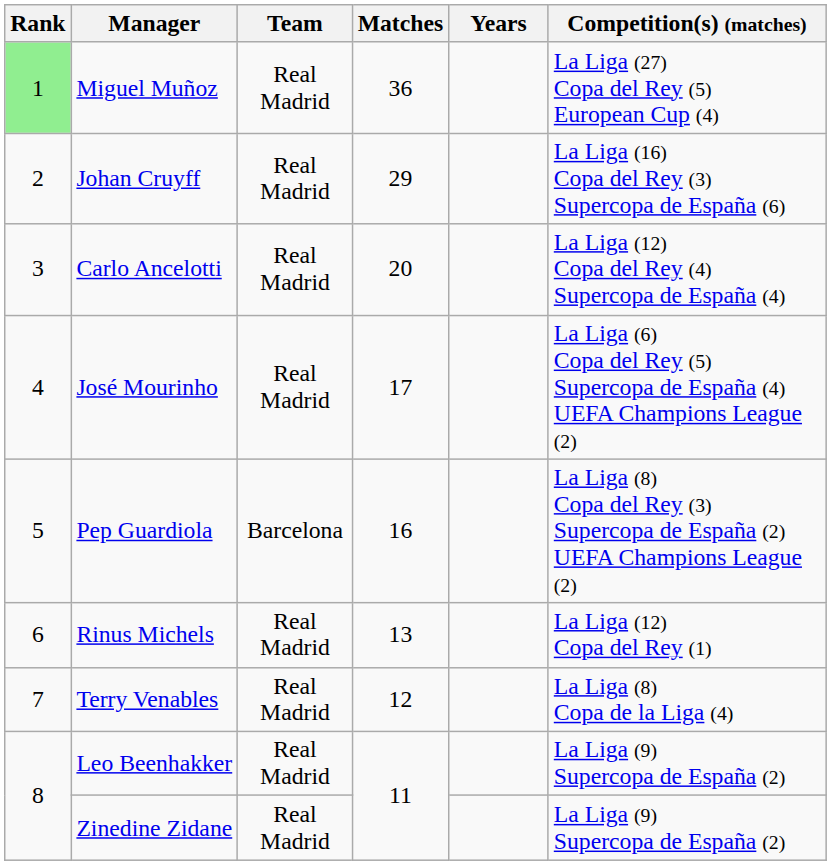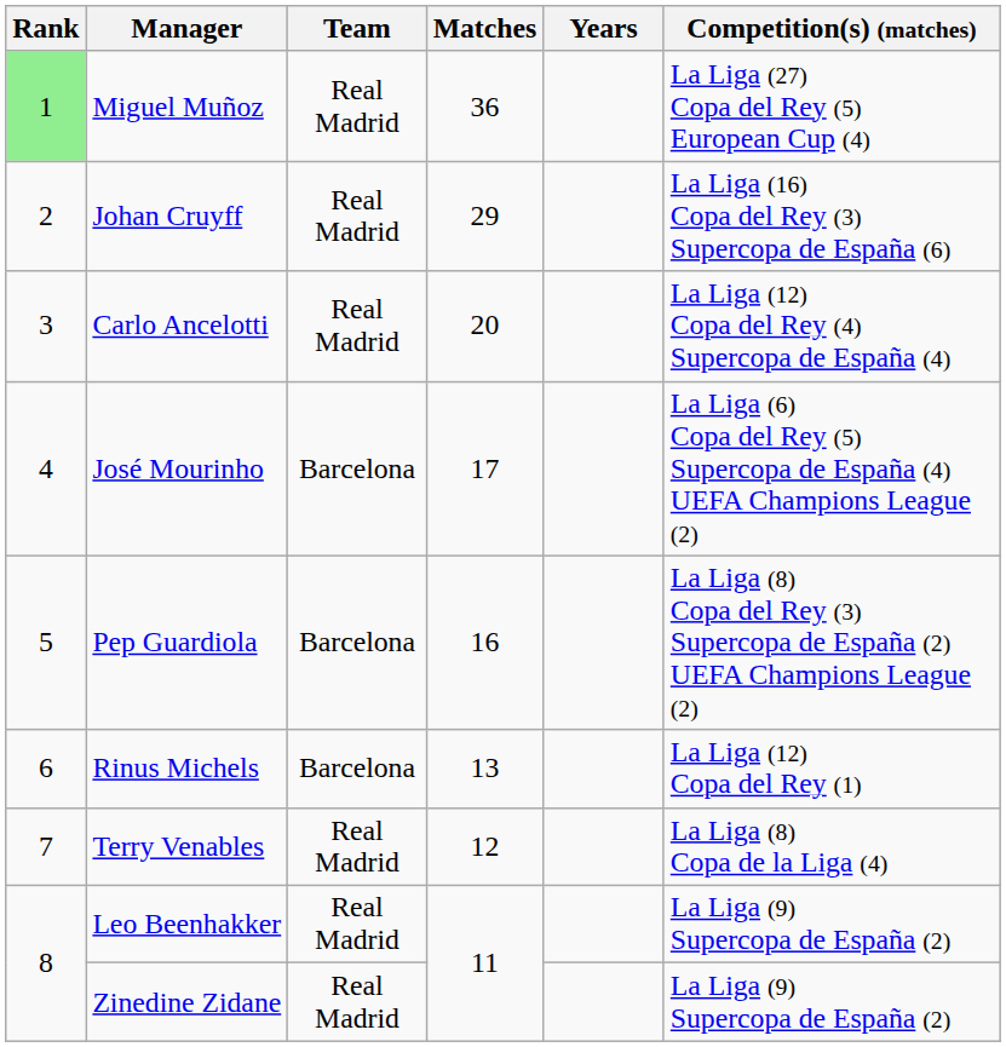José Mourinho | Team: Real Madrid -> Barcelona
Rinus Michels | Team: Real Madrid -> Barcelona
